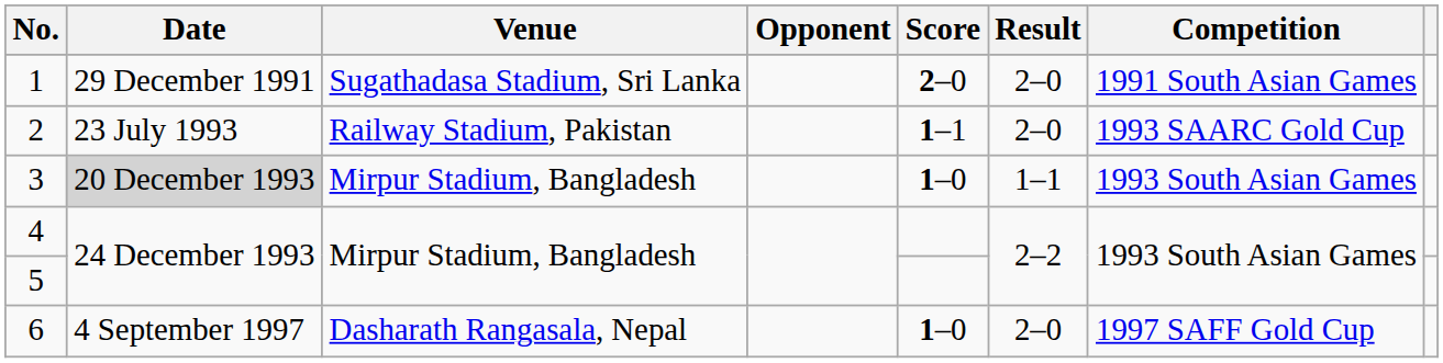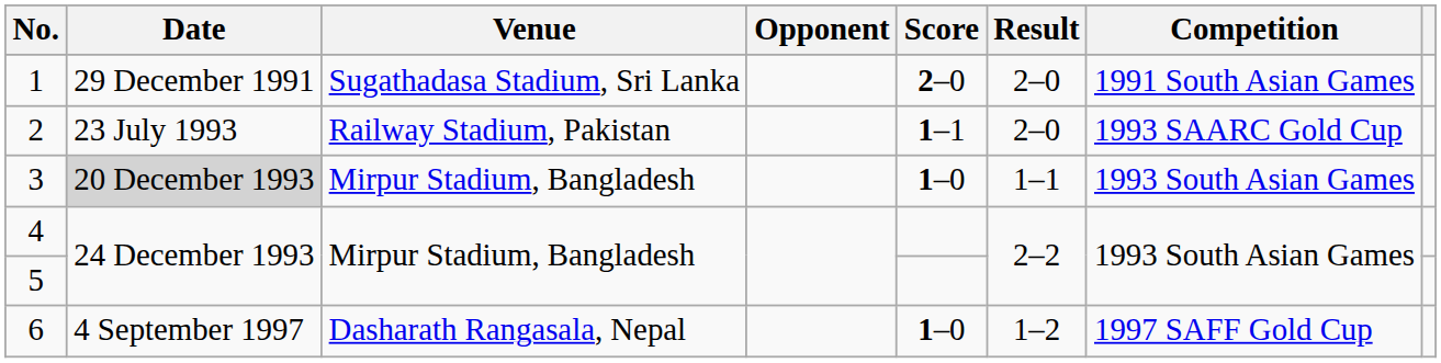6 | Result: 2–0 -> 1–2
